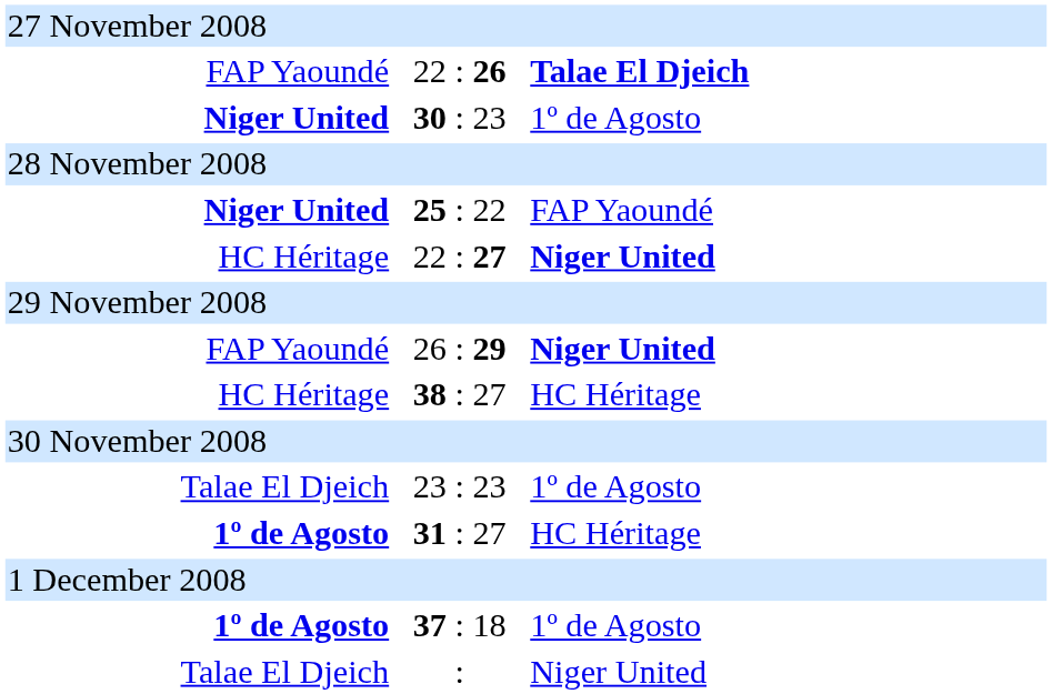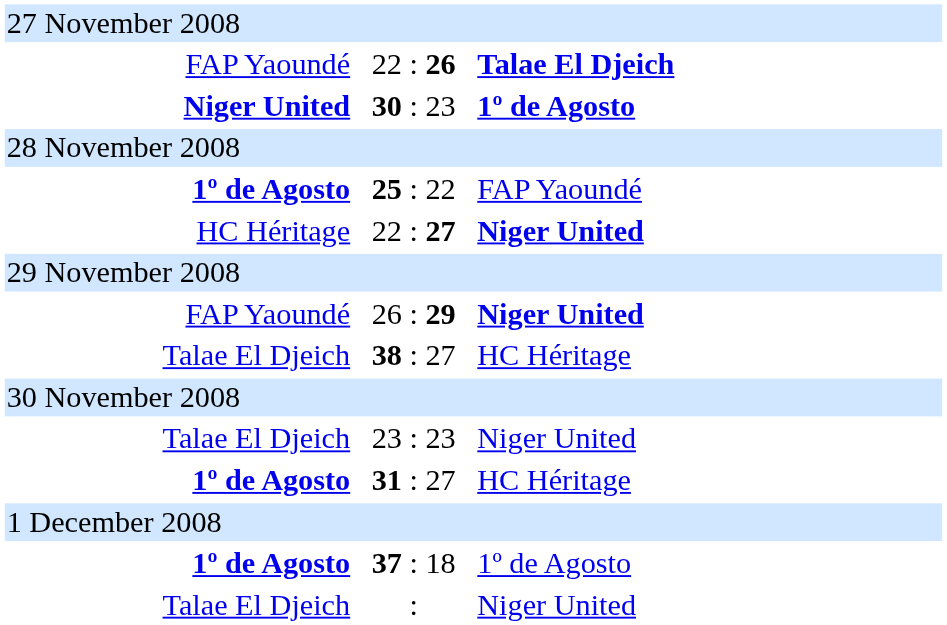30 : 23 | column 3: normal -> bold
25 : 22 | column 1: Niger United -> 1º de Agosto
38 : 27 | column 1: HC Héritage -> Talae El Djeich
23 : 23 | column 3: 1º de Agosto -> Niger United
